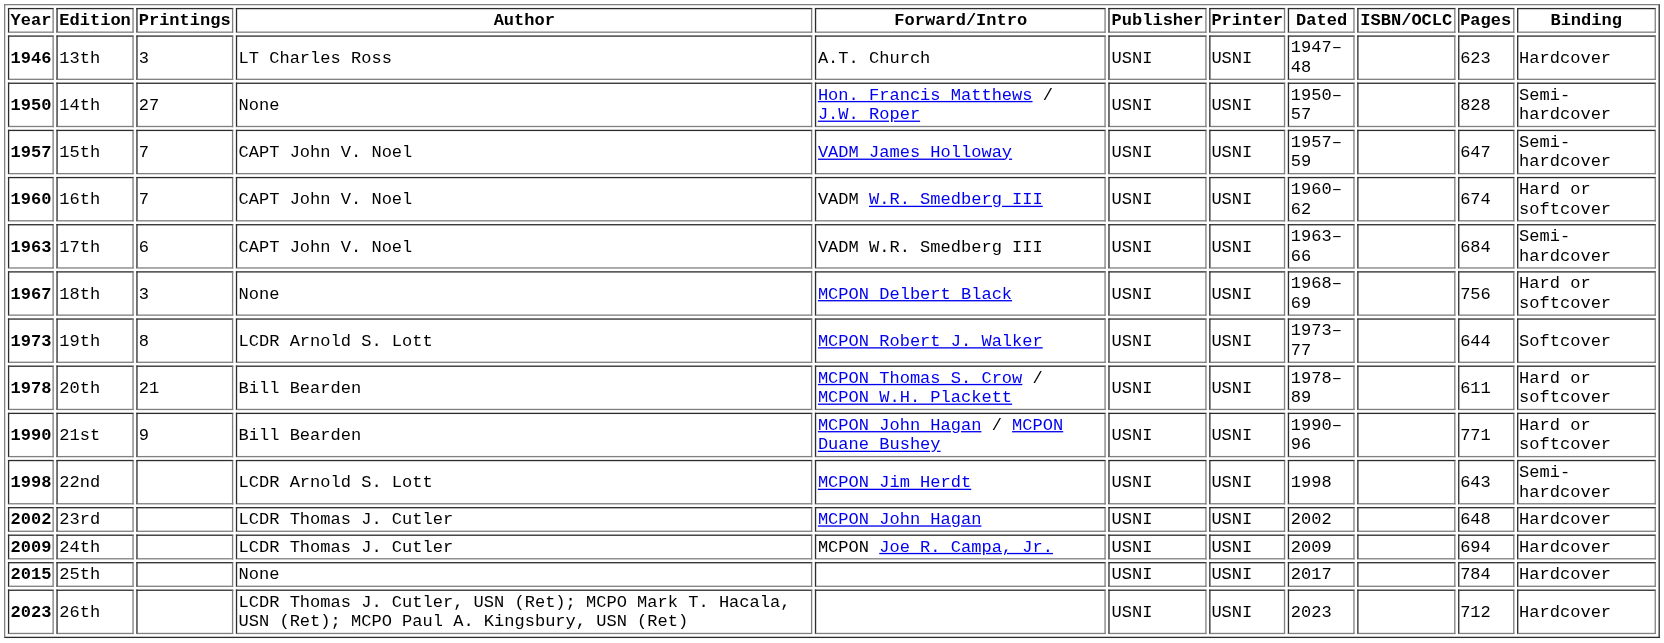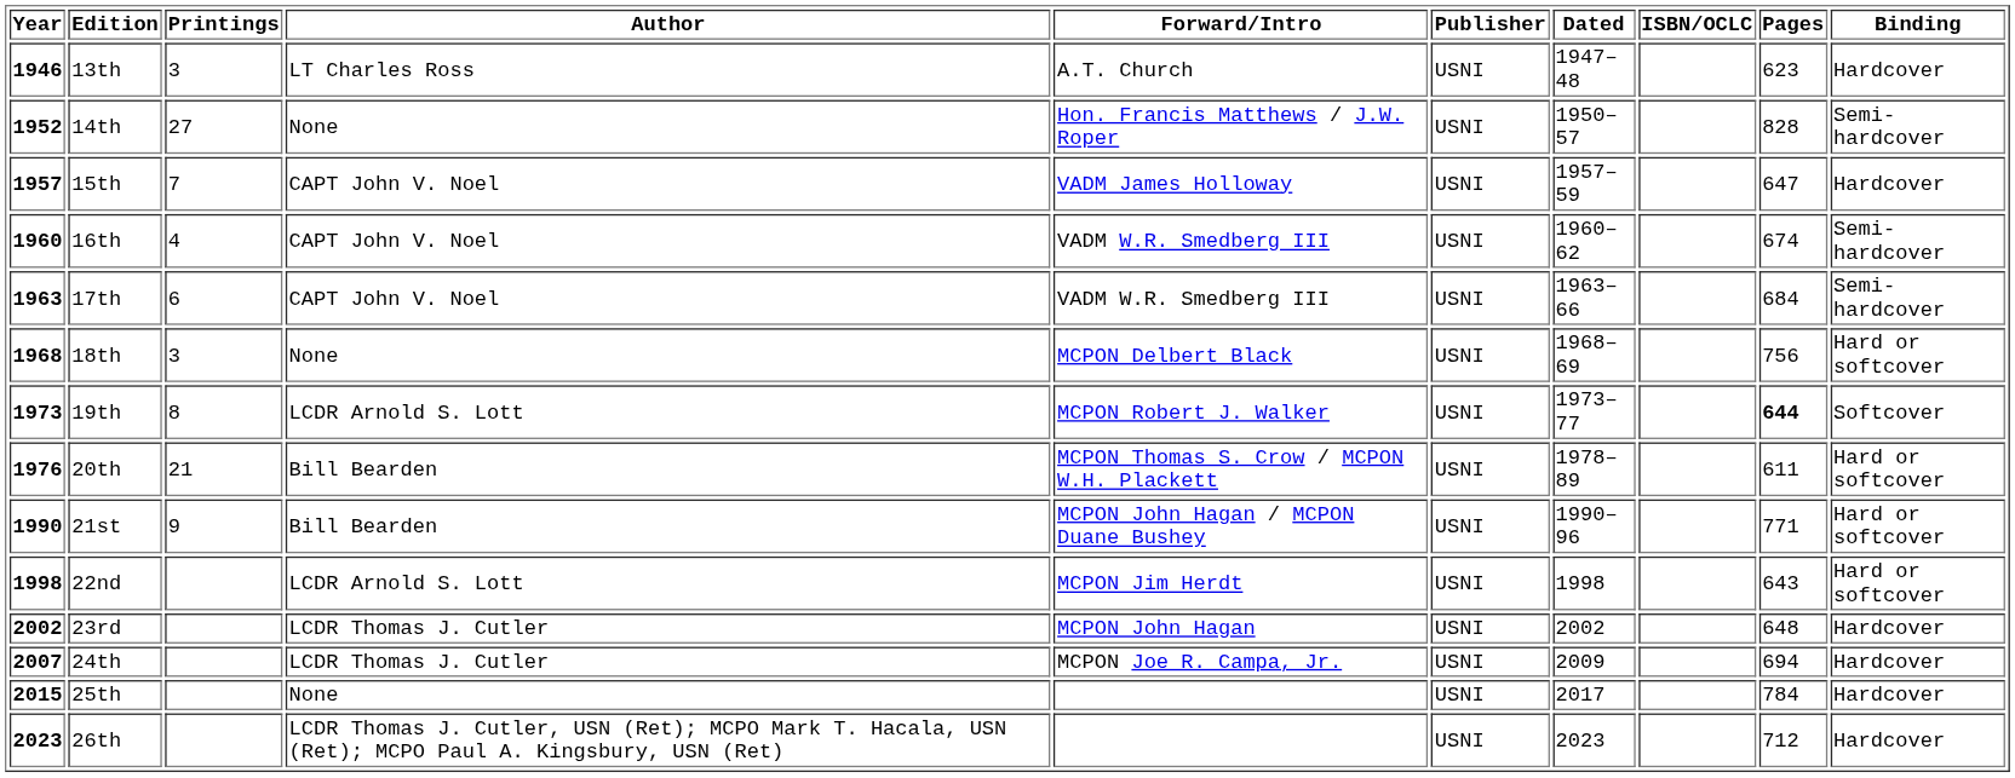- column: Printer | USNI | USNI | USNI | USNI | USNI | USNI | USNI | USNI | USNI | USNI | USNI | USNI | USNI | USNI
14th | Year: 1950 -> 1952
15th | Binding: Semi-hardcover -> Hardcover
16th | Printings: 7 -> 4
16th | Binding: Hard or softcover -> Semi-hardcover
18th | Year: 1967 -> 1968
19th | Pages: normal -> bold
20th | Year: 1978 -> 1976
22nd | Binding: Semi-hardcover -> Hard or softcover
24th | Year: 2009 -> 2007
